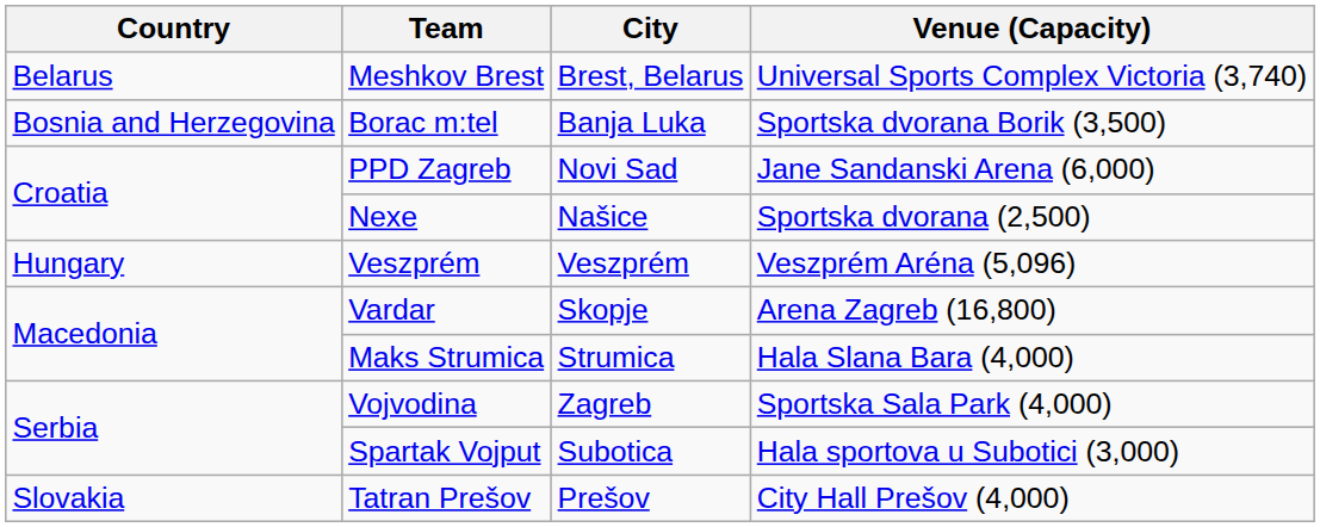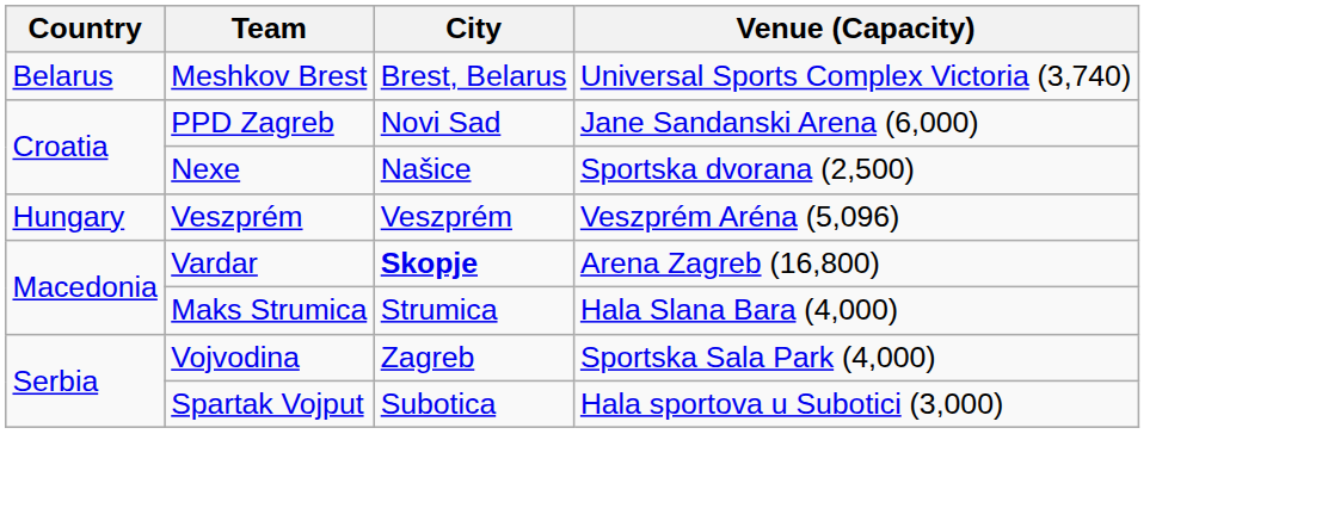- row: Bosnia and Herzegovina | Borac m:tel | Banja Luka | Sportska dvorana Borik (3,500)
Vardar | City: normal -> bold
- row: Slovakia | Tatran Prešov | Prešov | City Hall Prešov (4,000)
